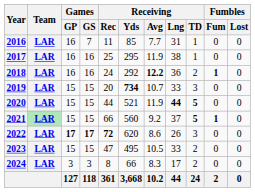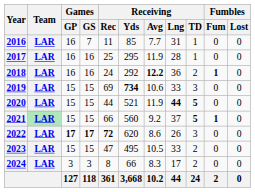2017 | Receiving / Lng: 38 -> 28
2019 | Receiving / Rec: 20 -> 69
2019 | Receiving / Avg: 10.7 -> 10.6
